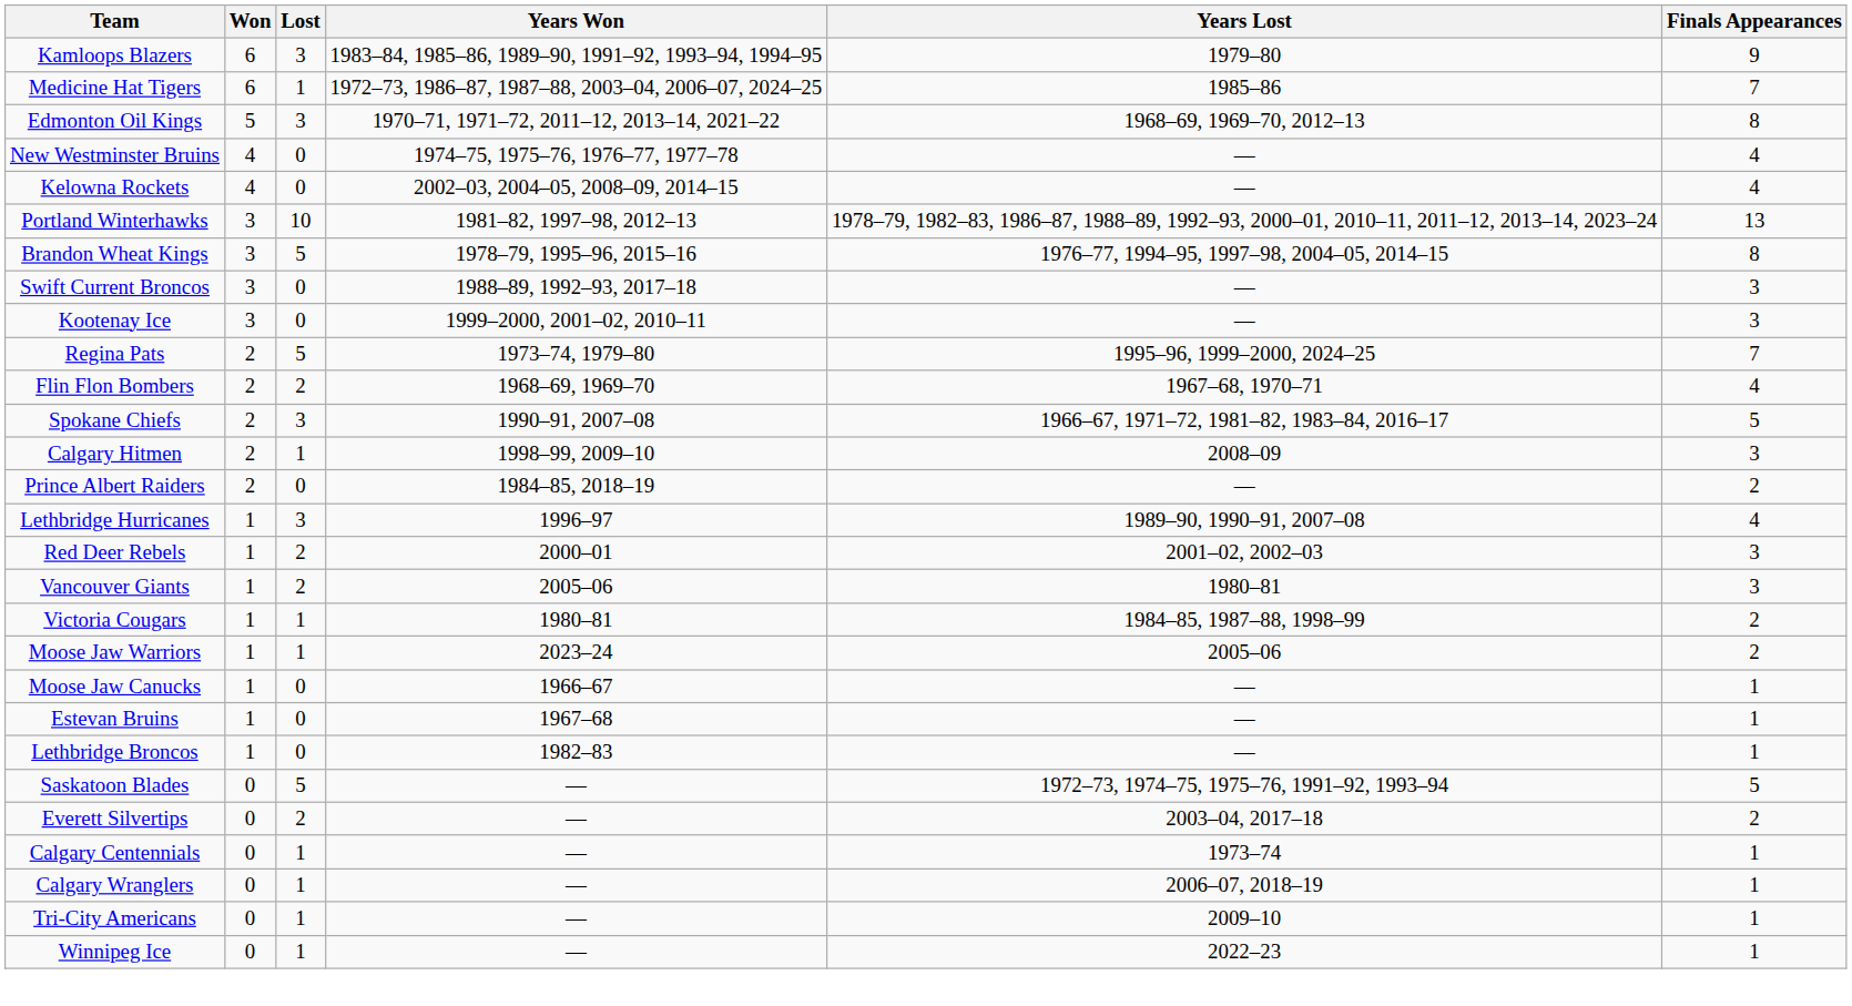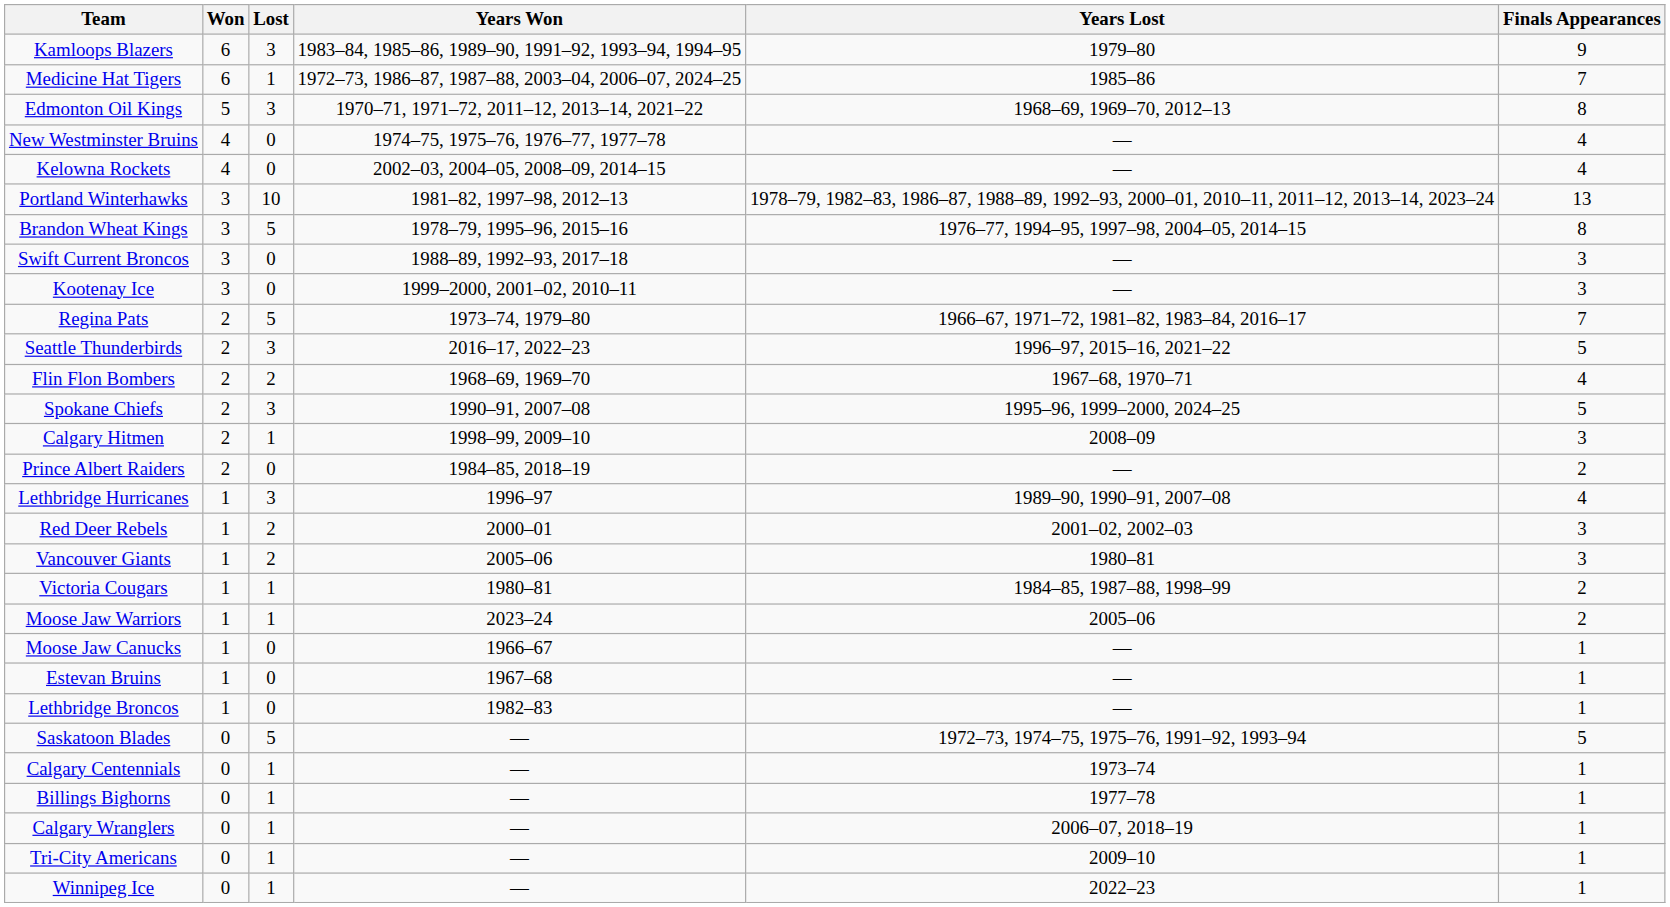Regina Pats | Years Lost: 1995–96, 1999–2000, 2024–25 -> 1966–67, 1971–72, 1981–82, 1983–84, 2016–17
+ row: Seattle Thunderbirds | 2 | 3 | 2016–17, 2022–23 | 1996–97, 2015–16, 2021–22 | 5
Spokane Chiefs | Years Lost: 1966–67, 1971–72, 1981–82, 1983–84, 2016–17 -> 1995–96, 1999–2000, 2024–25
- row: Everett Silvertips | 0 | 2 | — | 2003–04, 2017–18 | 2
+ row: Billings Bighorns | 0 | 1 | — | 1977–78 | 1
